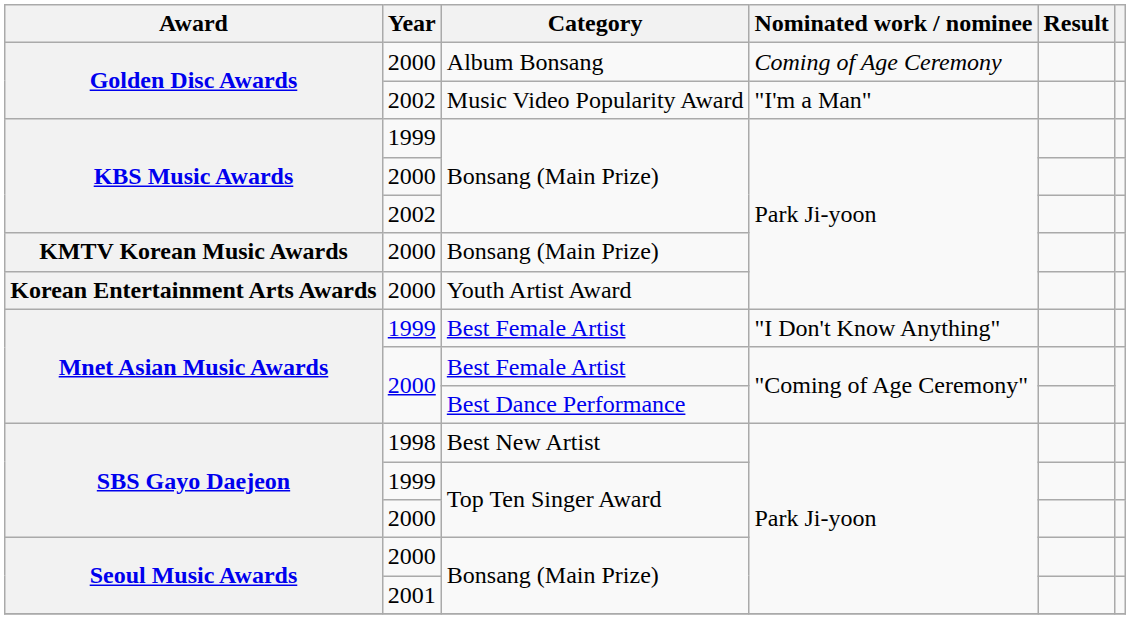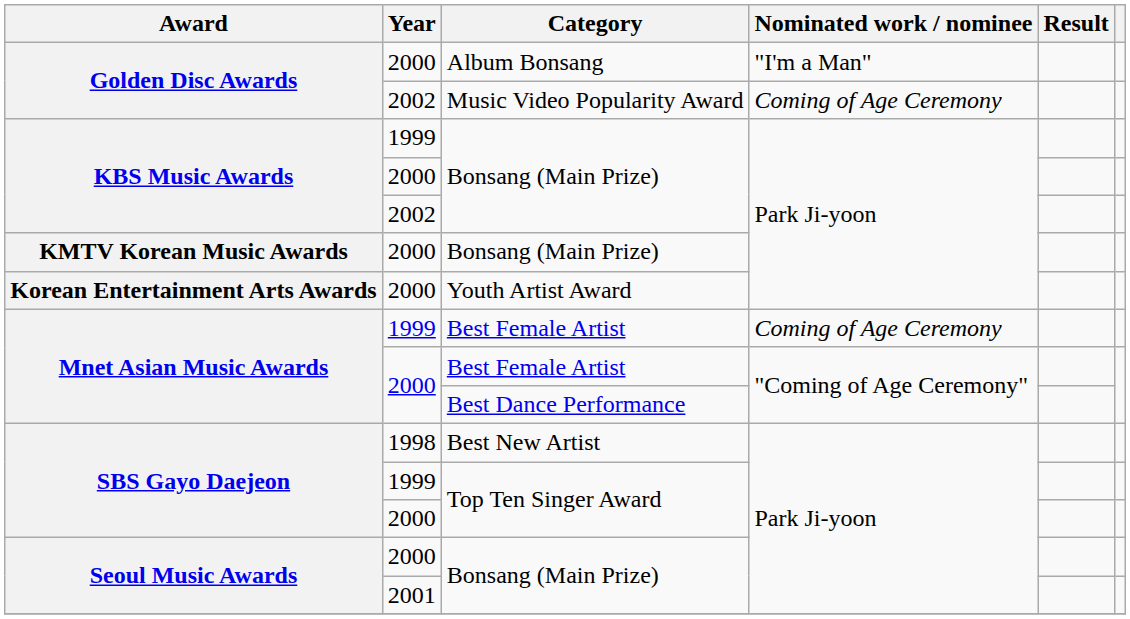Album Bonsang | Nominated work / nominee: Coming of Age Ceremony -> "I'm a Man"
Music Video Popularity Award | Nominated work / nominee: "I'm a Man" -> Coming of Age Ceremony
1999 / Best Female Artist | Nominated work / nominee: "I Don't Know Anything" -> Coming of Age Ceremony
